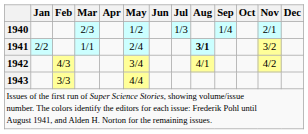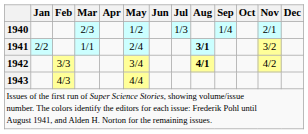1942 | Feb: 4/3 -> 3/3
1942 | Aug: normal -> bold
1943 | Feb: 3/3 -> 4/3
